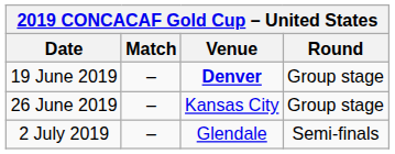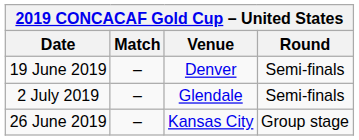19 June 2019 | Venue: bold -> normal
19 June 2019 | Round: Group stage -> Semi-finals
rows swapped: 26 June 2019 <-> 2 July 2019
